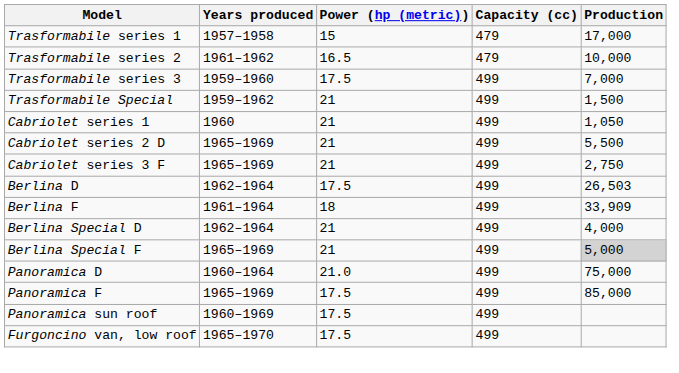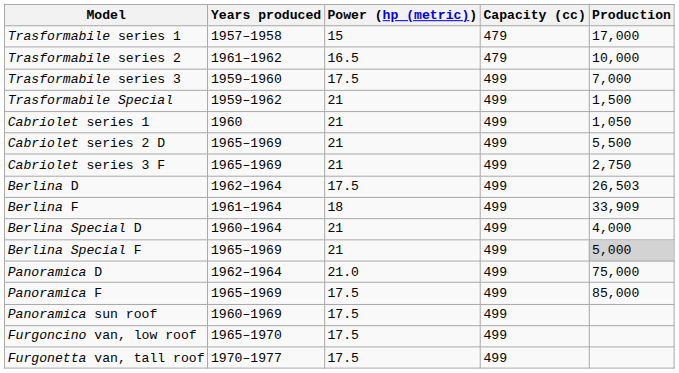Berlina Special D | Years produced: 1962–1964 -> 1960–1964
Panoramica D | Years produced: 1960–1964 -> 1962–1964
+ row: Furgonetta van, tall roof | 1970–1977 | 17.5 | 499
